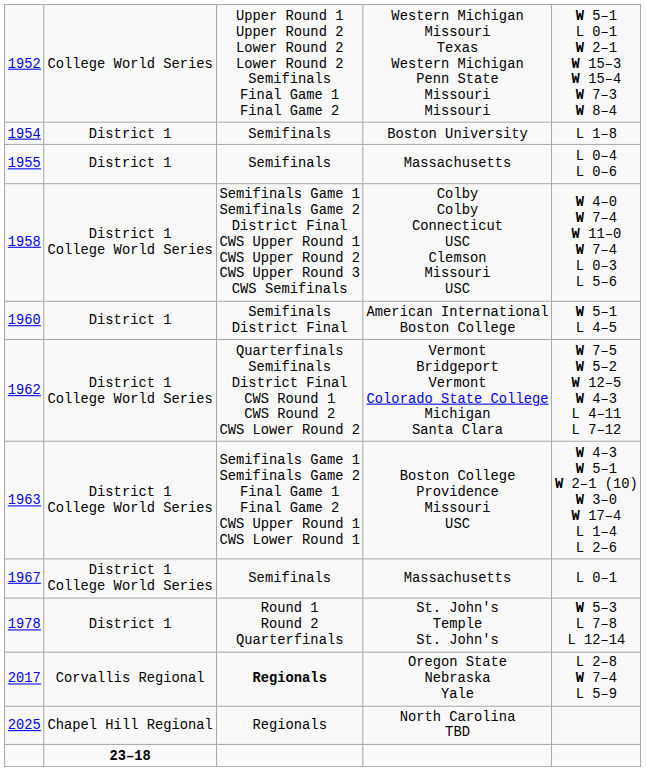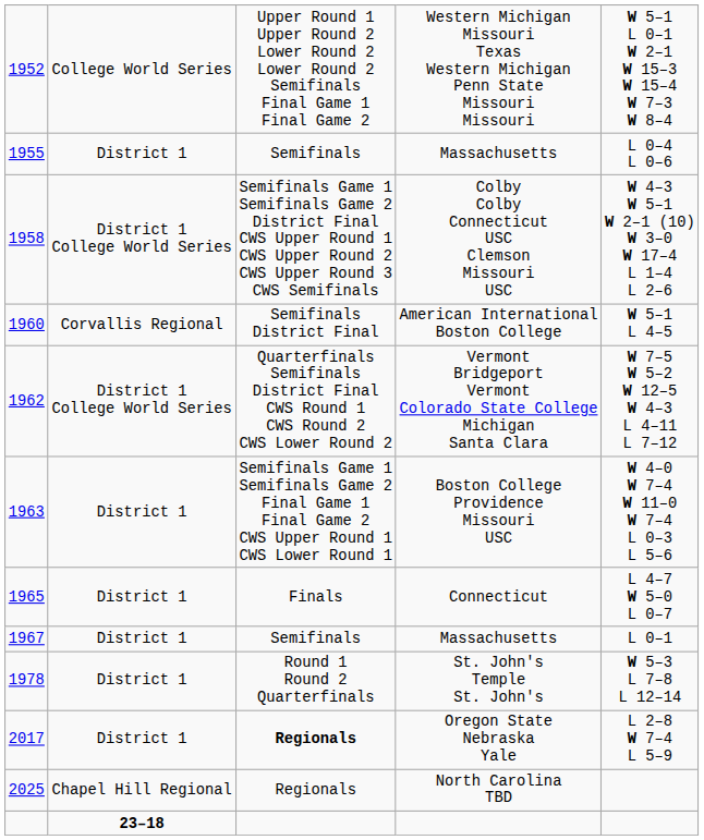- row: 1954 | District 1 | Semifinals | Boston University | L 1–8
Colby Colby Connecticut USC Clemson Missouri USC | column 5: W 4–0 W 7–4 W 11–0 W 7–4 L 0–3 L 5–6 -> W 4–3 W 5–1 W 2–1 (10) W 3–0 W 17–4 L 1–4 L 2–6
American International Boston College | column 2: District 1 -> Corvallis Regional
Boston College Providence Missouri USC | column 2: District 1 College World Series -> District 1
Boston College Providence Missouri USC | column 5: W 4–3 W 5–1 W 2–1 (10) W 3–0 W 17–4 L 1–4 L 2–6 -> W 4–0 W 7–4 W 11–0 W 7–4 L 0–3 L 5–6
+ row: 1965 | District 1 | Finals | Connecticut | L 4–7 W 5–0 L 0–7
1967 / Massachusetts | column 2: District 1 College World Series -> District 1
Oregon State Nebraska Yale | column 2: Corvallis Regional -> District 1
